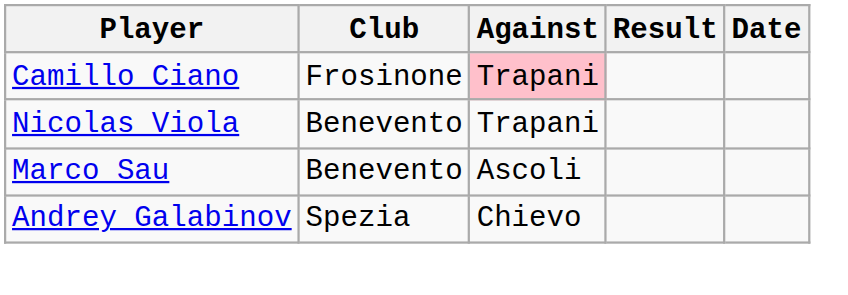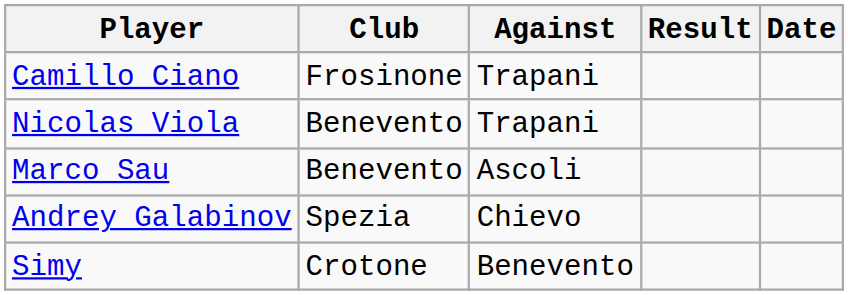Camillo Ciano | Against: pink background -> no background
+ row: Simy | Crotone | Benevento
